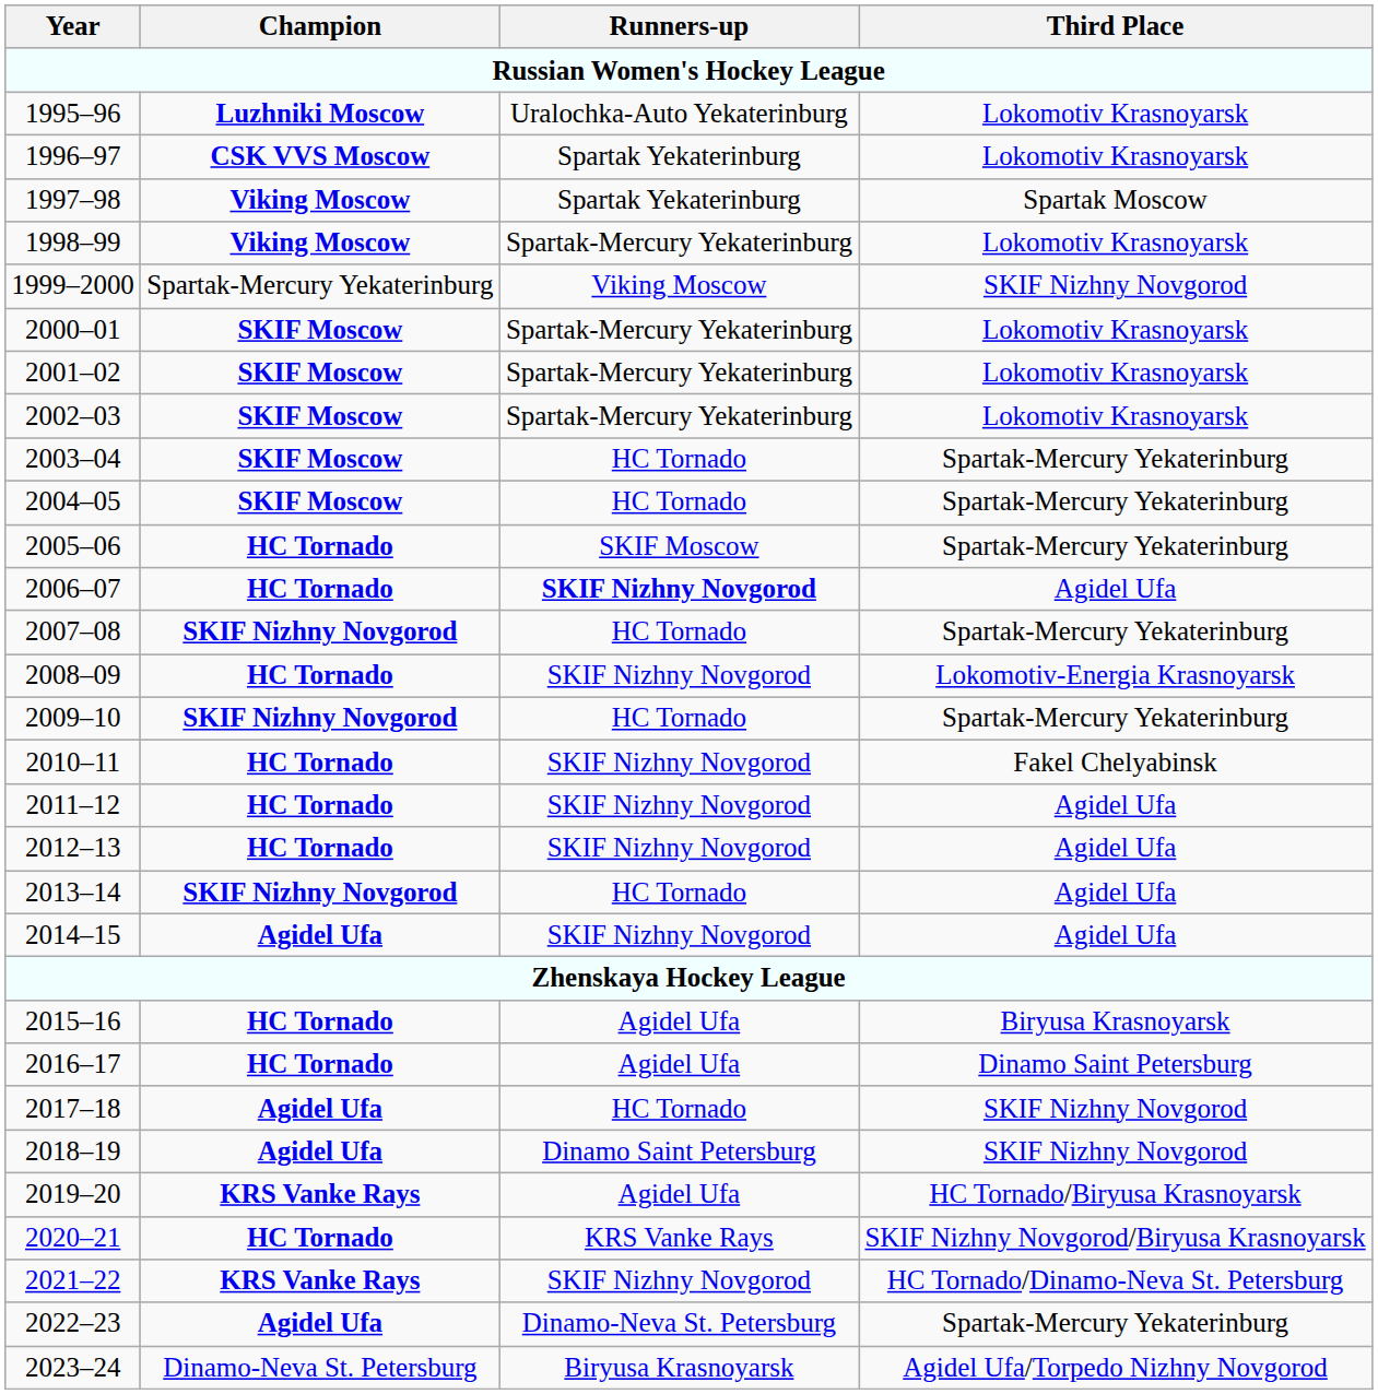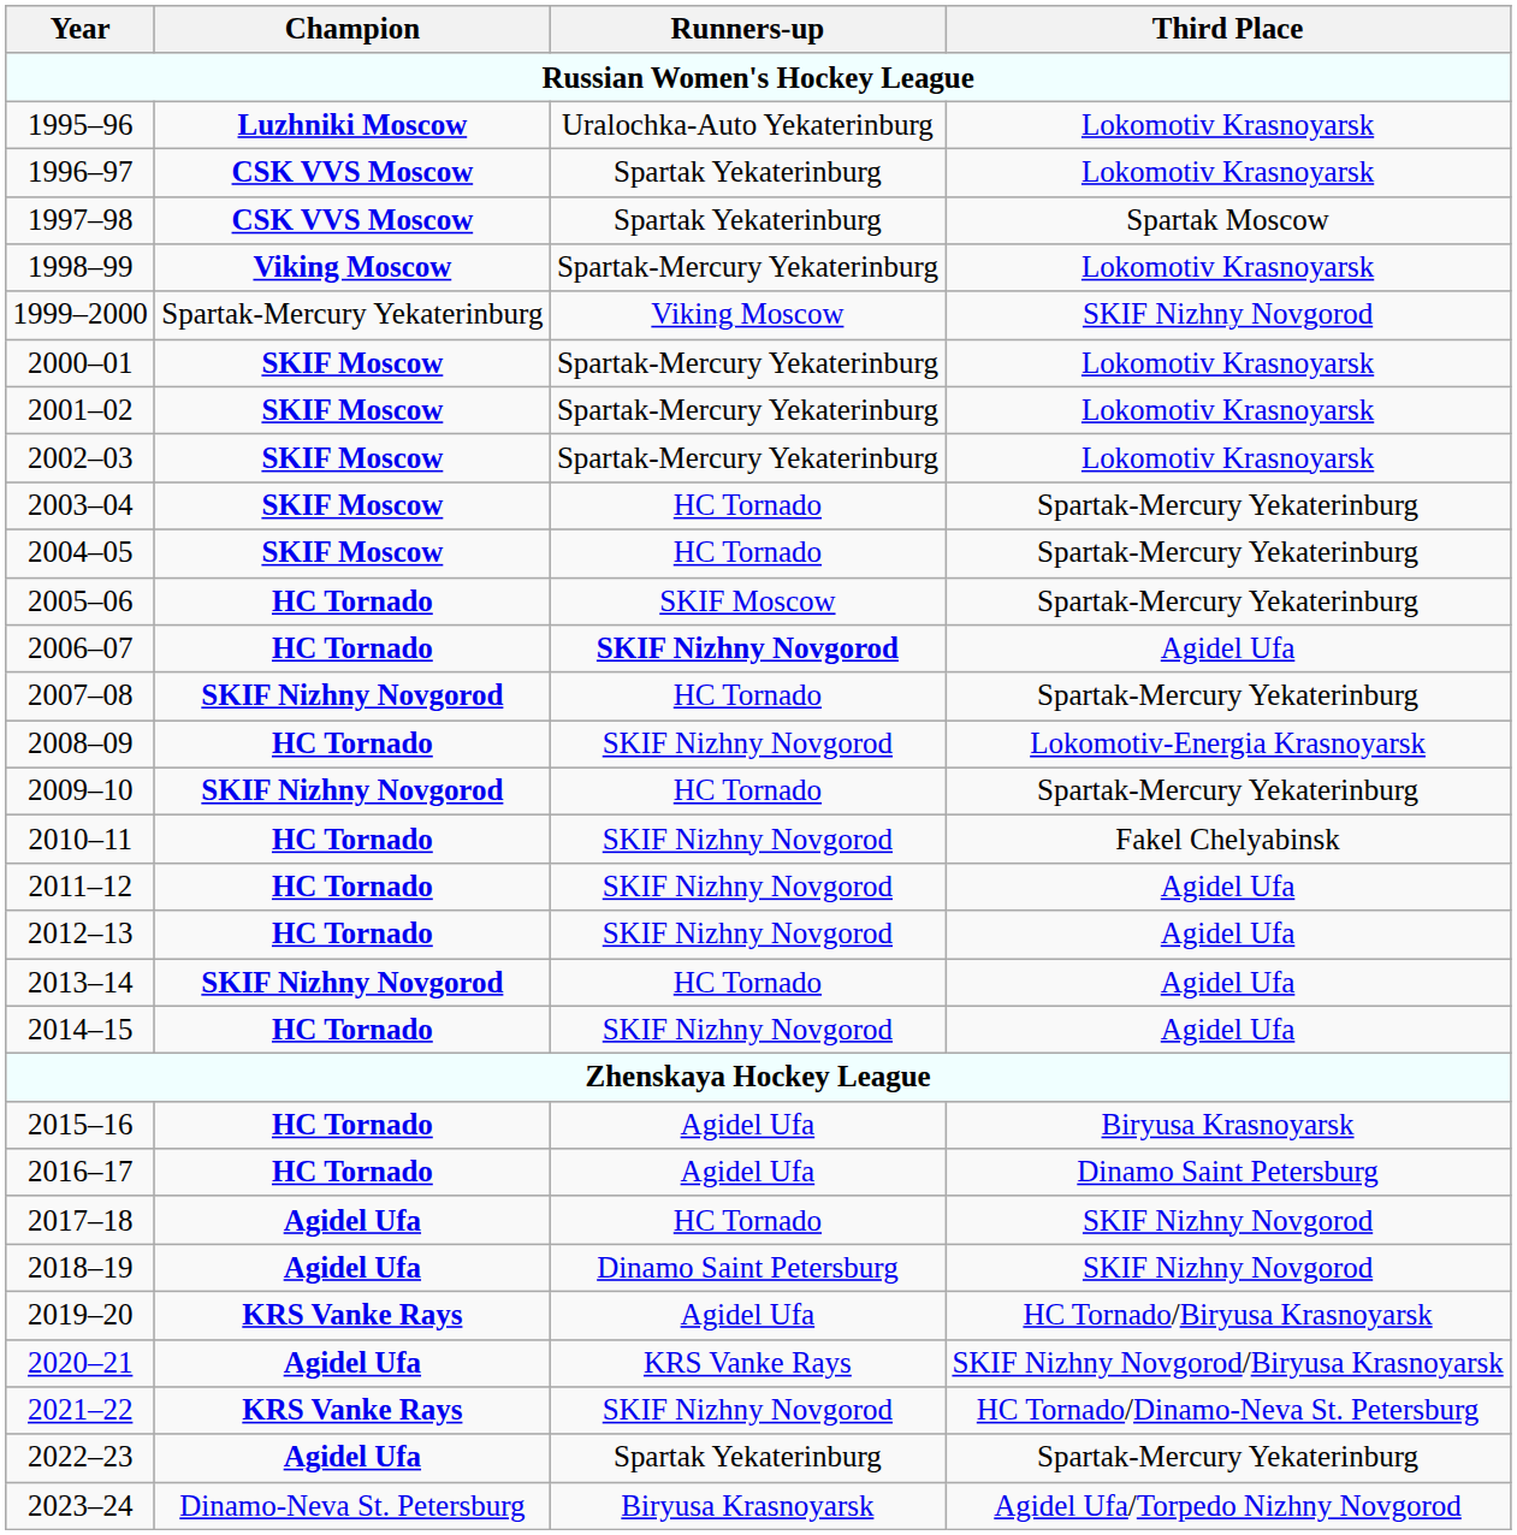1997–98 | Champion: Viking Moscow -> CSK VVS Moscow
2014–15 | Champion: Agidel Ufa -> HC Tornado
2020–21 | Champion: HC Tornado -> Agidel Ufa
2022–23 | Runners-up: Dinamo-Neva St. Petersburg -> Spartak Yekaterinburg
